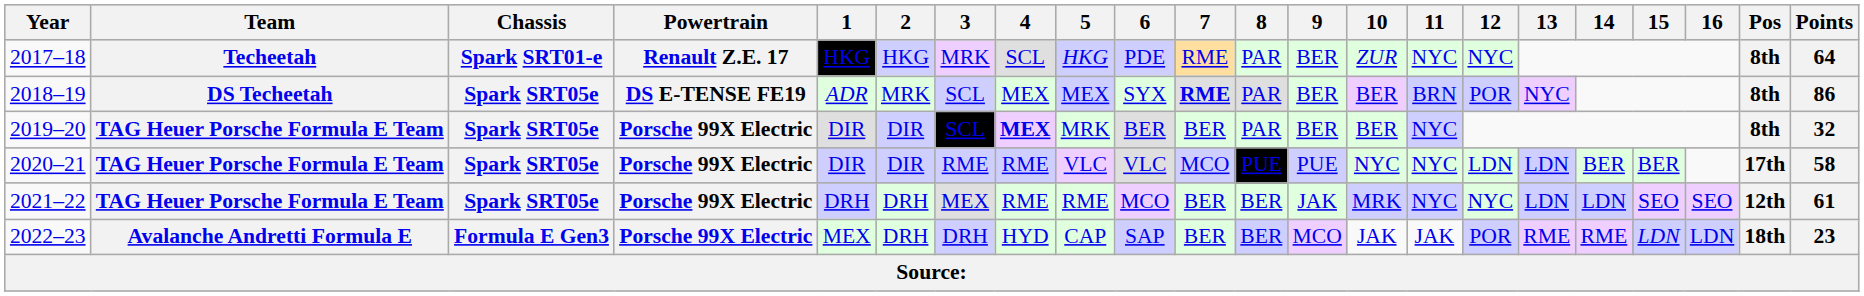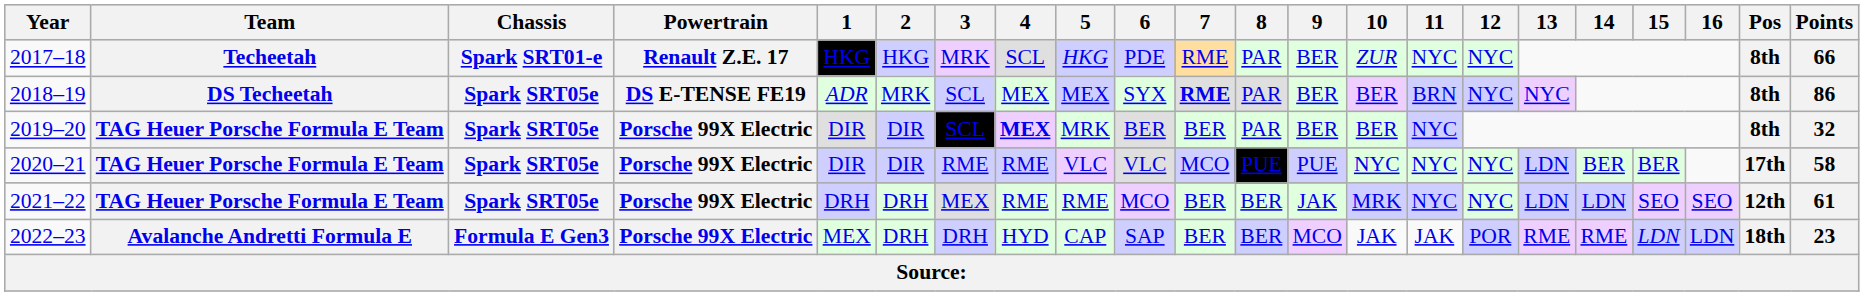2017–18 | Points: 64 -> 66
2018–19 | 12: POR -> NYC
2020–21 | 12: LDN -> NYC
